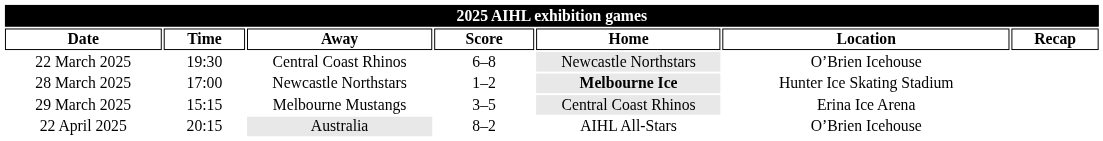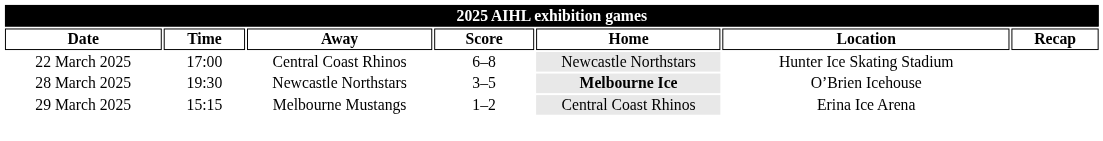22 March 2025 | Time: 19:30 -> 17:00
22 March 2025 | Location: O’Brien Icehouse -> Hunter Ice Skating Stadium
28 March 2025 | Time: 17:00 -> 19:30
28 March 2025 | Score: 1–2 -> 3–5
28 March 2025 | Location: Hunter Ice Skating Stadium -> O’Brien Icehouse
29 March 2025 | Score: 3–5 -> 1–2
- row: 22 April 2025 | 20:15 | Australia | 8–2 | AIHL All-Stars | O’Brien Icehouse
